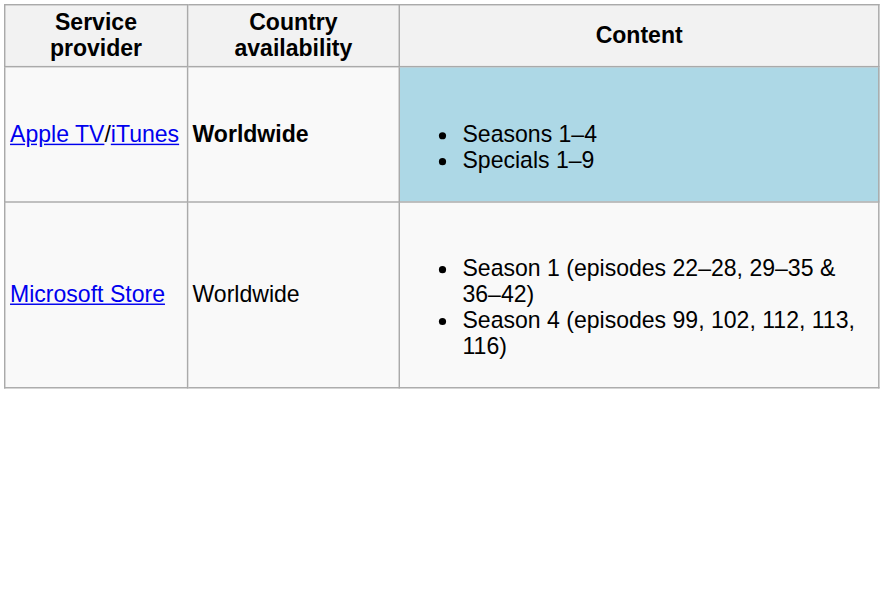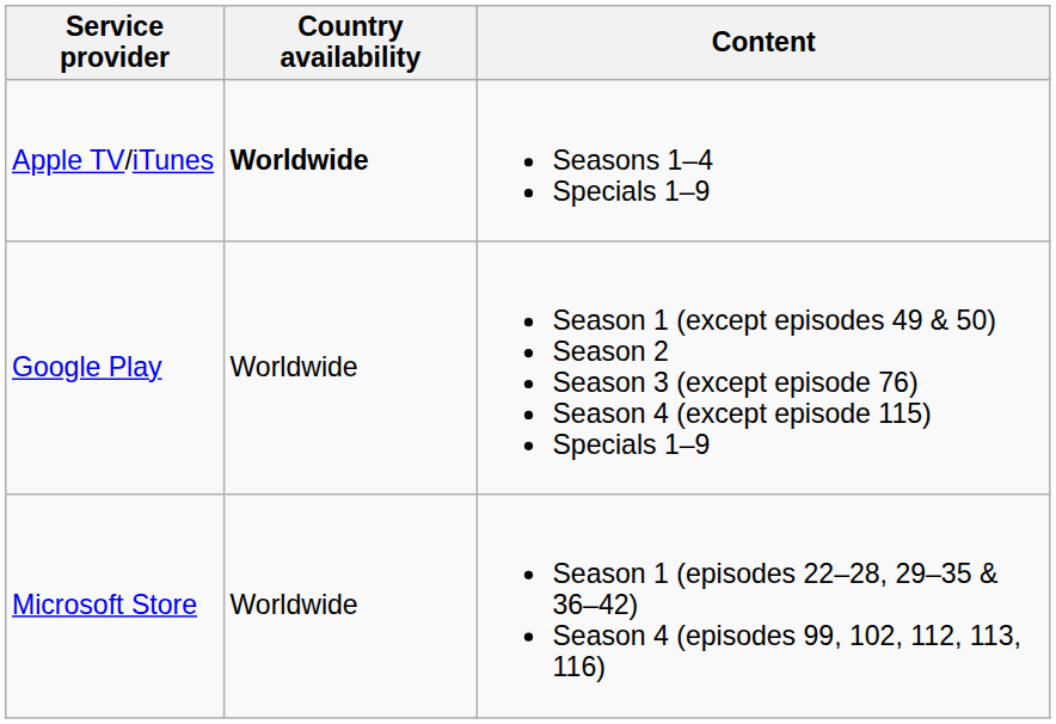Apple TV/iTunes | Content: lightblue background -> no background
+ row: Google Play | Worldwide | Season 1 (except episodes 49 & 50) Season 2 Season 3 (except episode 76) Season 4 (except episode 115) Specials 1–9
